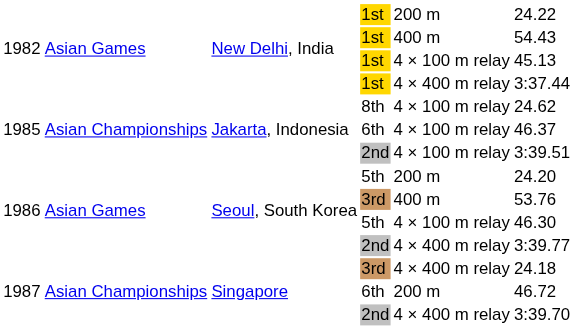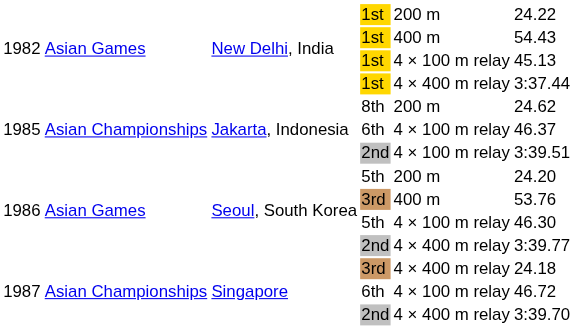8th | column 5: 4 × 100 m relay -> 200 m
1987 / 6th | column 5: 200 m -> 4 × 100 m relay
